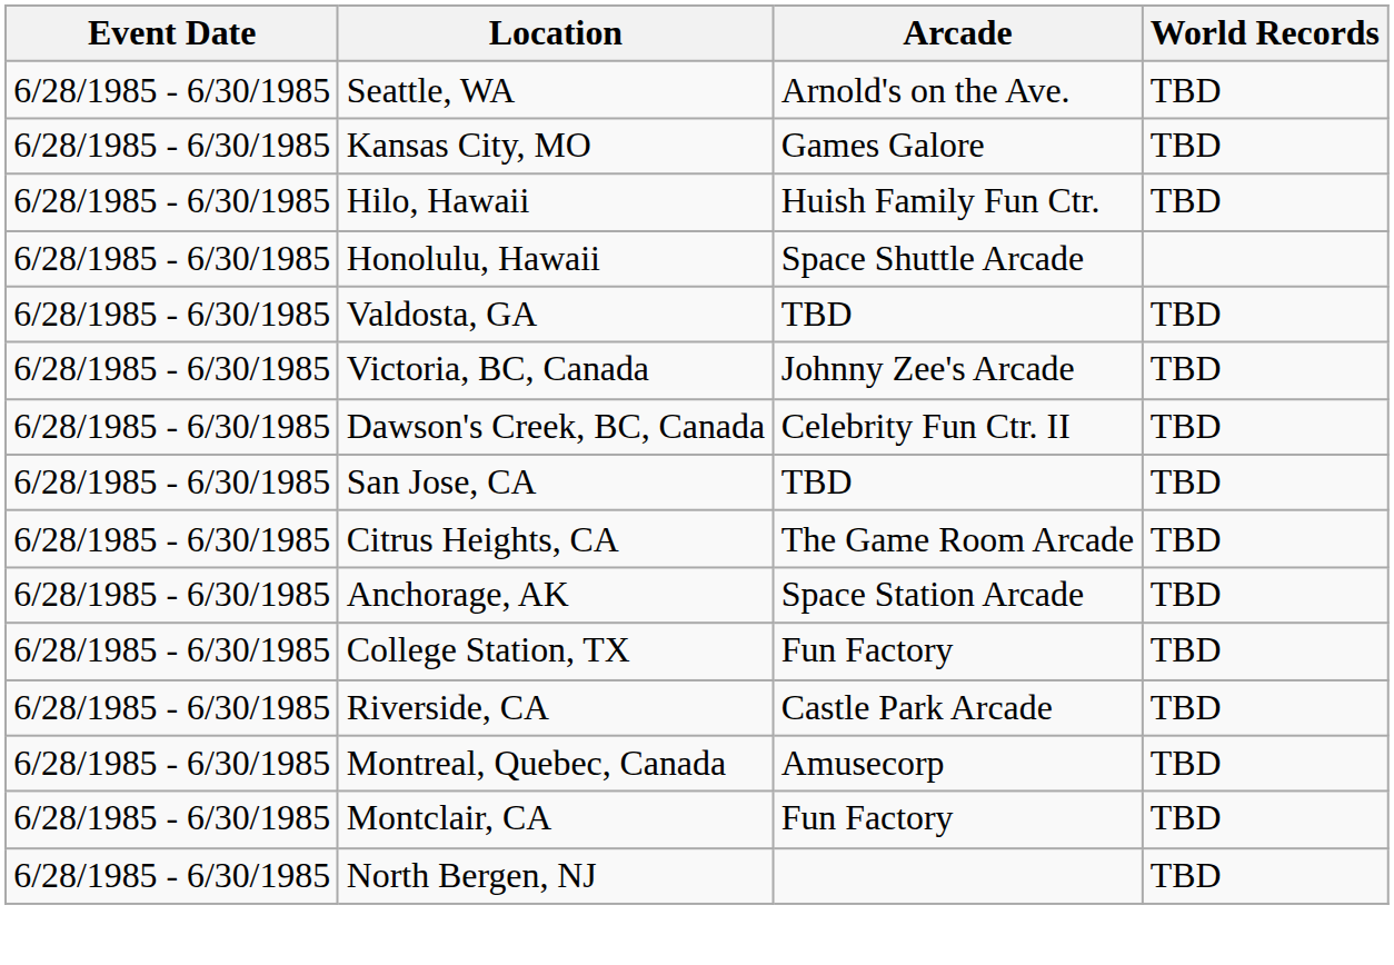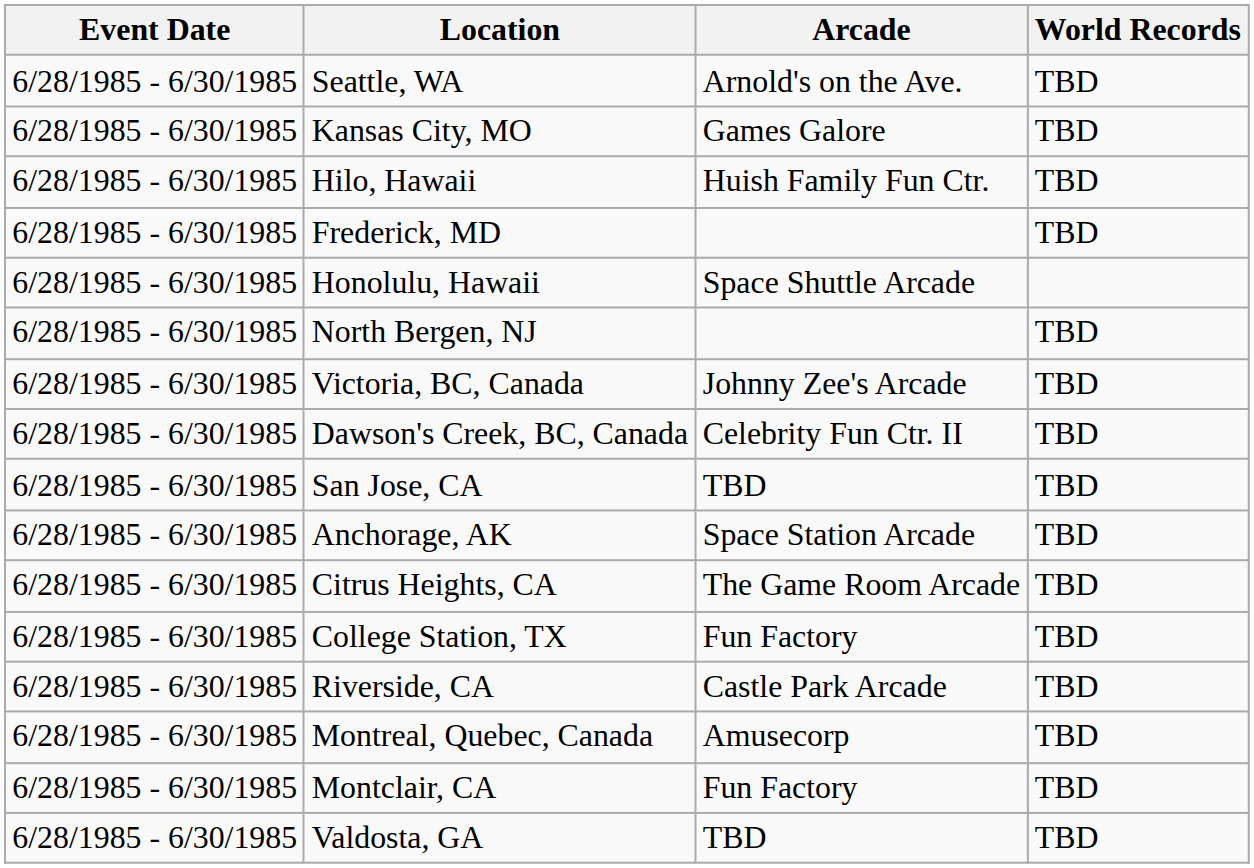+ row: 6/28/1985 - 6/30/1985 | Frederick, MD | TBD
rows swapped: North Bergen, NJ <-> Valdosta, GA
rows swapped: Anchorage, AK <-> Citrus Heights, CA
